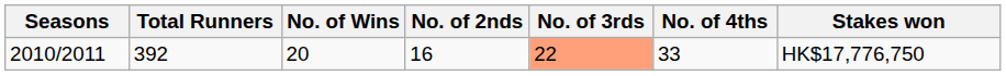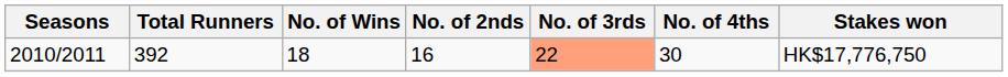2010/2011 | No. of Wins: 20 -> 18
2010/2011 | No. of 4ths: 33 -> 30
